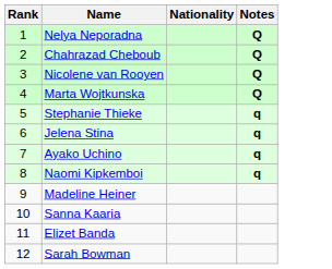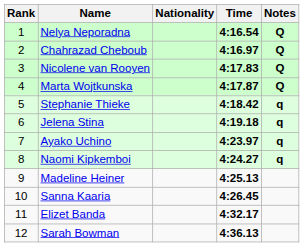+ column: Time | 4:16.54 | 4:16.97 | 4:17.83 | 4:17.87 | 4:18.42 | 4:19.18 | 4:23.97 | 4:24.27 | 4:25.13 | 4:26.45 | 4:32.17 | 4:36.13
